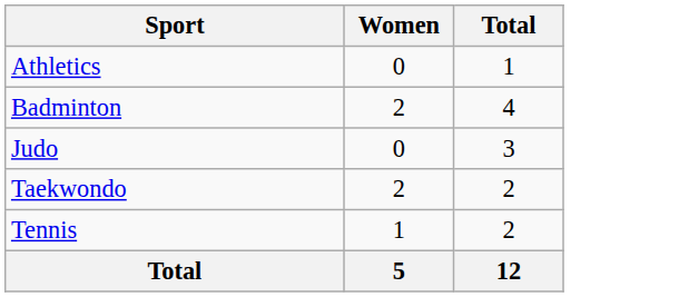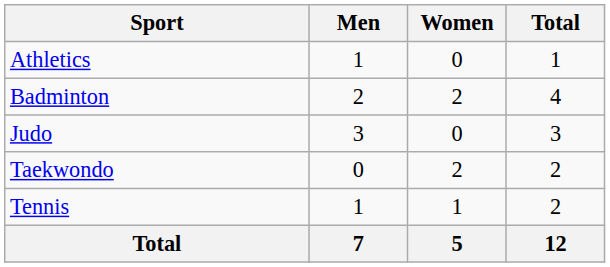+ column: Men | 1 | 2 | 3 | 0 | 1 | 7
